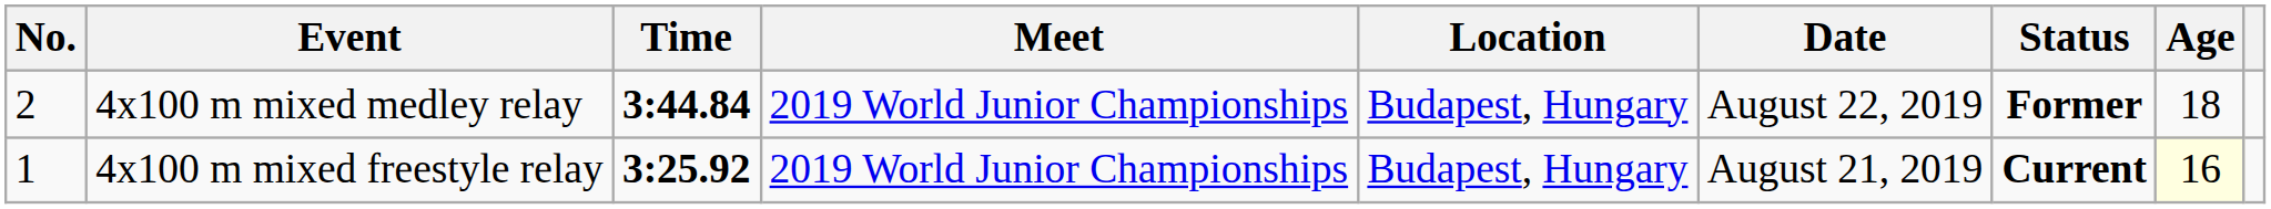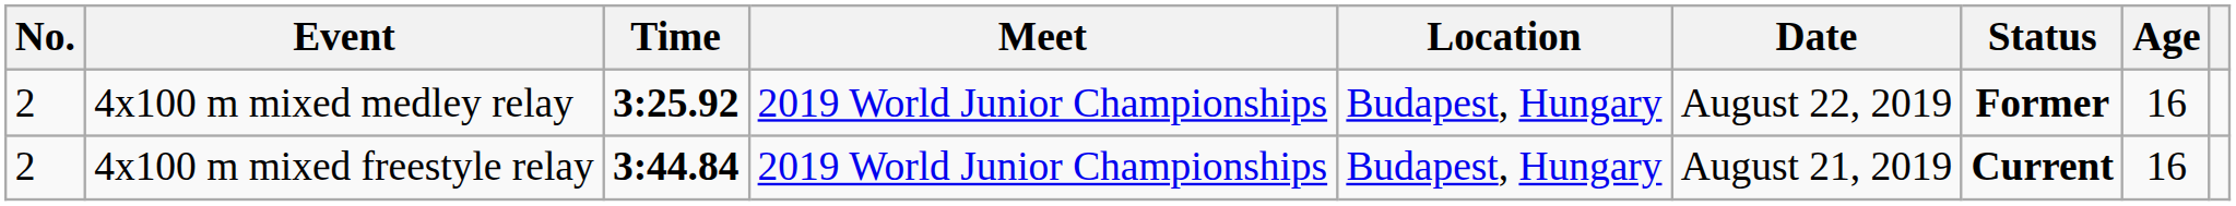4x100 m mixed medley relay | Time: 3:44.84 -> 3:25.92
4x100 m mixed medley relay | Age: 18 -> 16
4x100 m mixed freestyle relay | No.: 1 -> 2
4x100 m mixed freestyle relay | Time: 3:25.92 -> 3:44.84
4x100 m mixed freestyle relay | Age: lightyellow background -> no background
